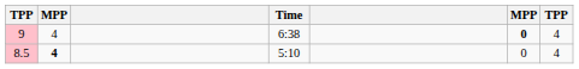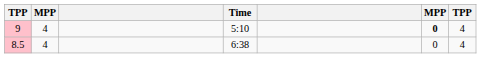9 | Time: 6:38 -> 5:10
8.5 | column 2: bold -> normal
8.5 | Time: 5:10 -> 6:38
